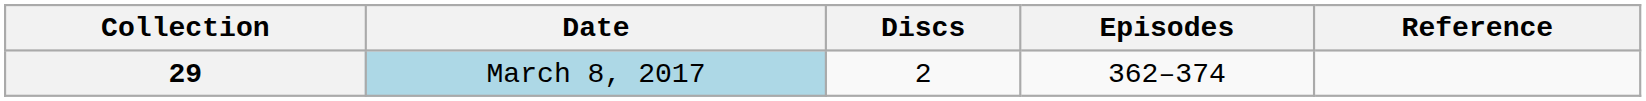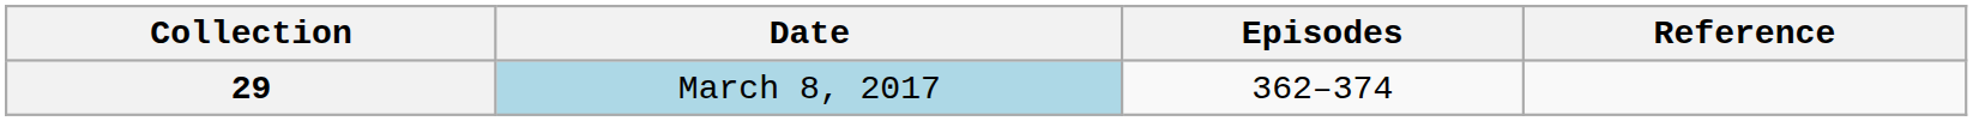- column: Discs | 2
